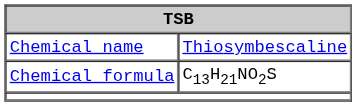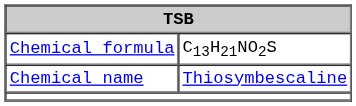rows swapped: Chemical name <-> Chemical formula
